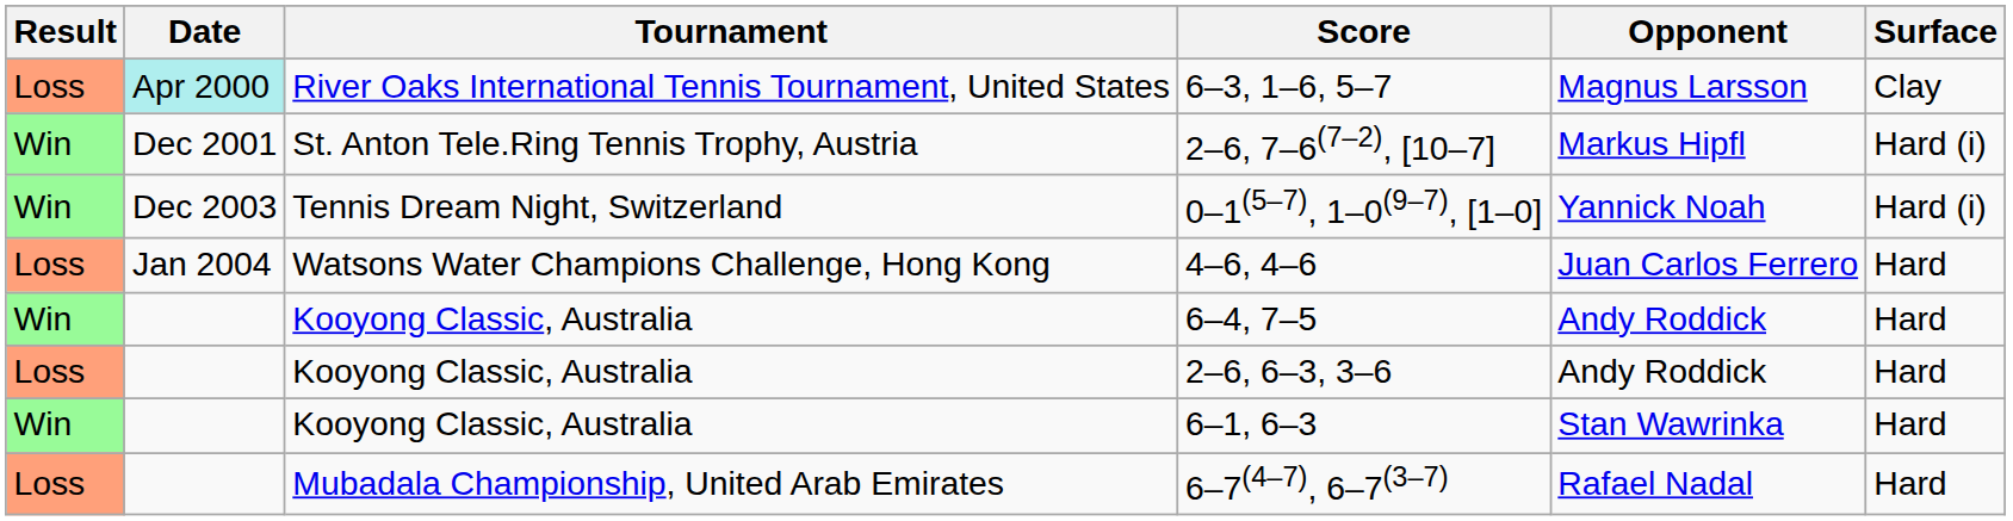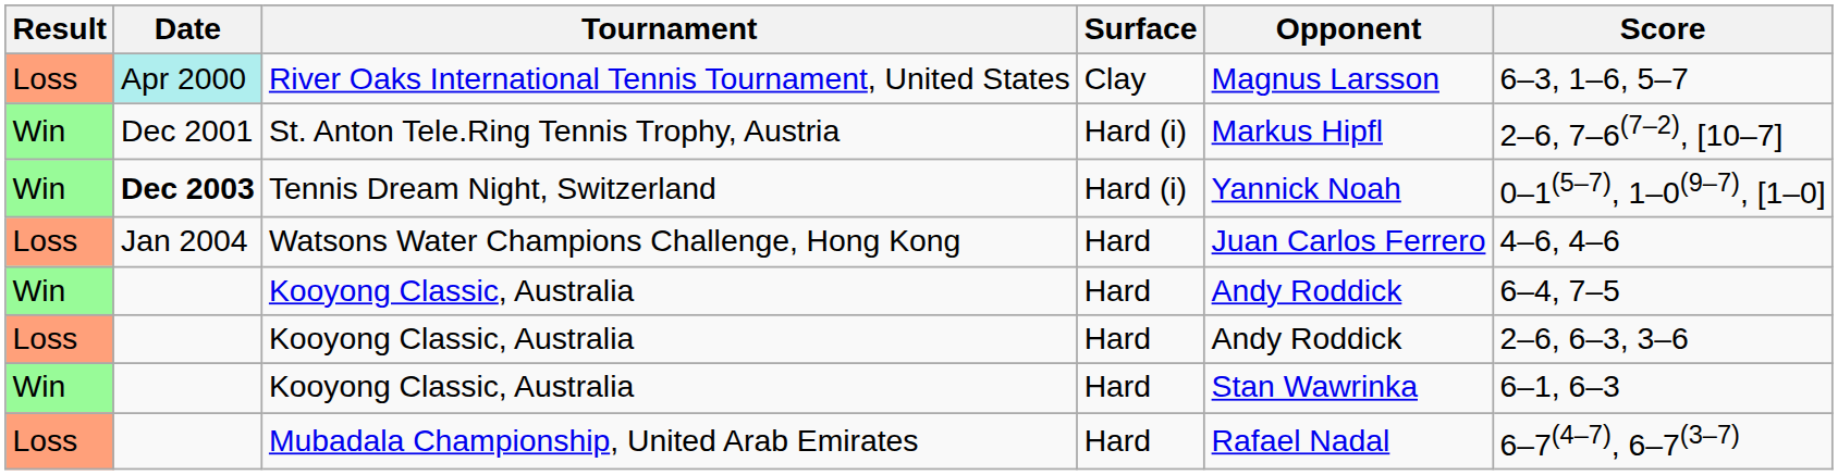columns swapped: Surface <-> Score
Tennis Dream Night, Switzerland | Date: normal -> bold
